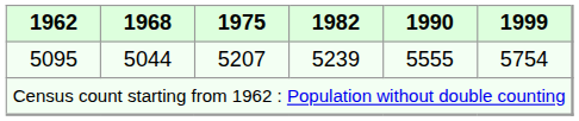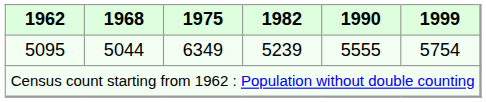5095 | 1975: 5207 -> 6349
